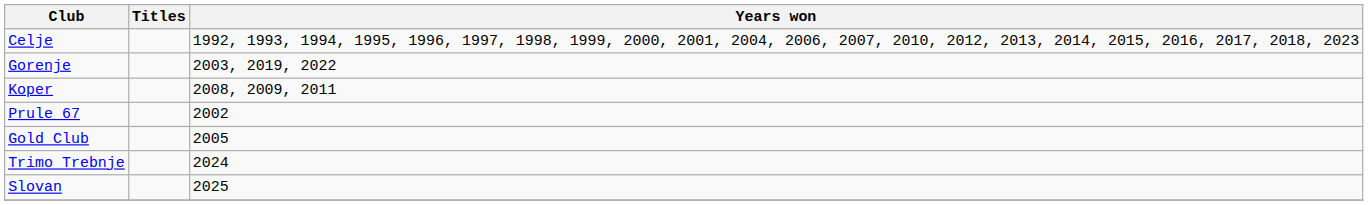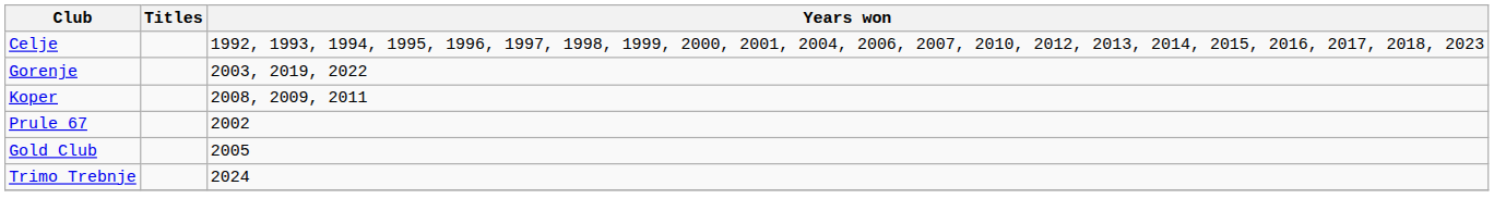- row: Slovan | 2025
